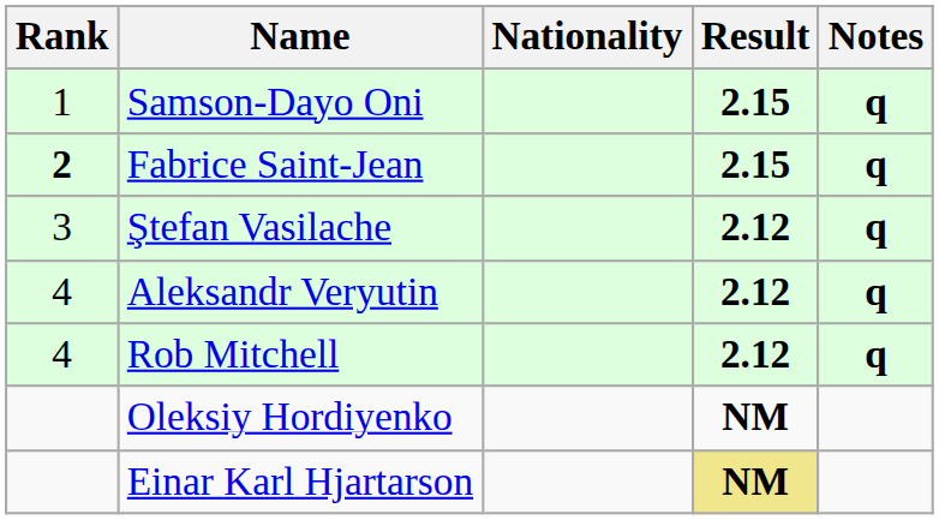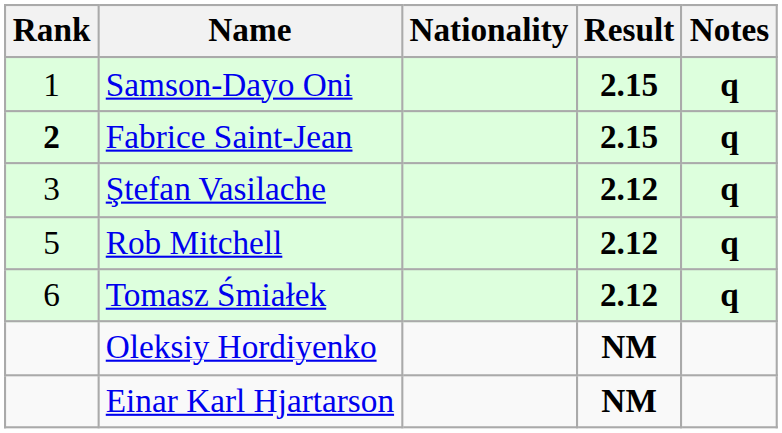- row: 4 | Aleksandr Veryutin | 2.12 | q
Rob Mitchell | Rank: 4 -> 5
+ row: 6 | Tomasz Śmiałek | 2.12 | q
Einar Karl Hjartarson | Result: khaki background -> no background
